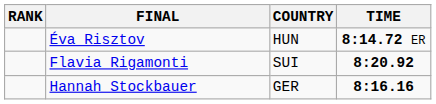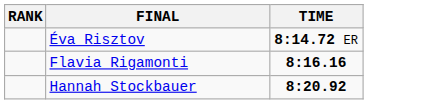- column: COUNTRY | HUN | SUI | GER
Flavia Rigamonti | TIME: 8:20.92 -> 8:16.16
Hannah Stockbauer | TIME: 8:16.16 -> 8:20.92
